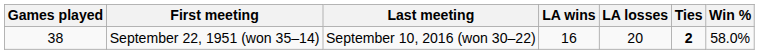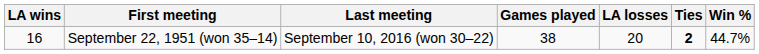columns swapped: Games played <-> LA wins
September 22, 1951 (won 35–14) | Win %: 58.0% -> 44.7%
